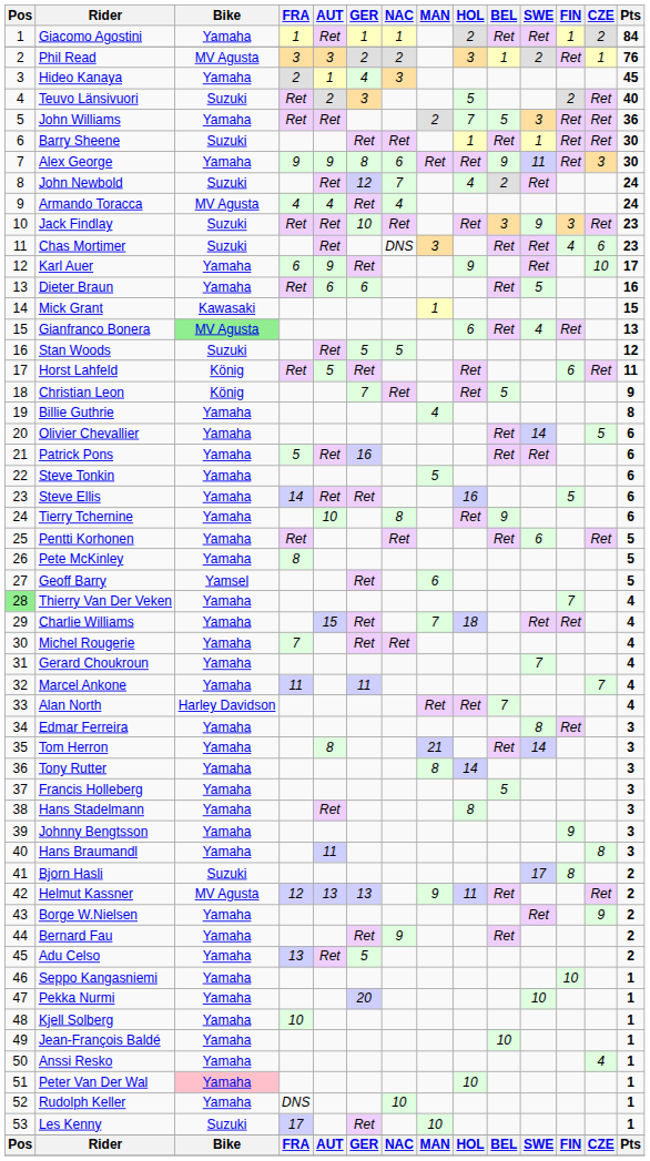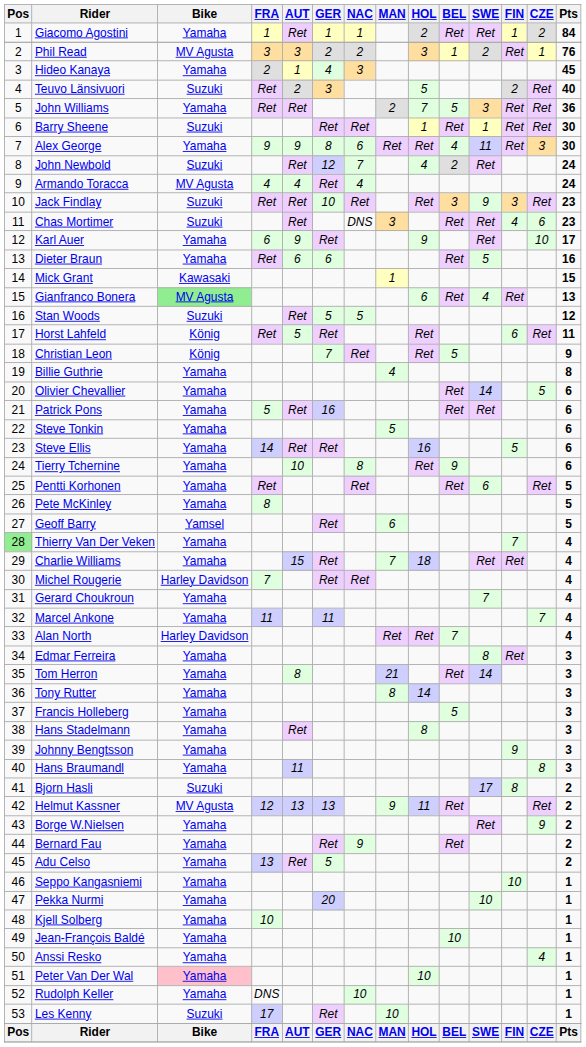Alex George | BEL: 9 -> 4
Michel Rougerie | Bike: Yamaha -> Harley Davidson
